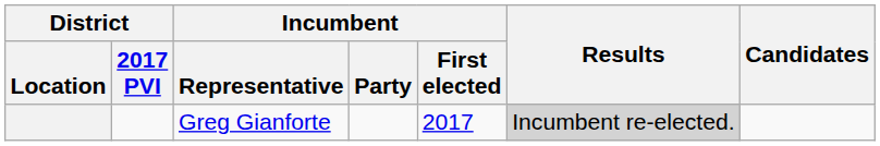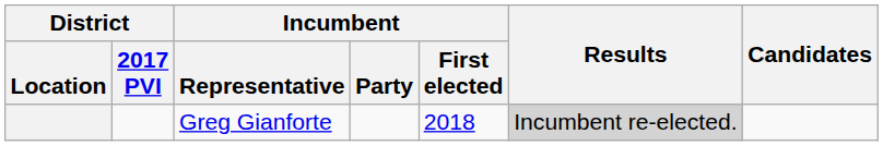Greg Gianforte | Incumbent / First elected: 2017 -> 2018
